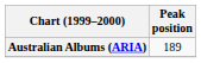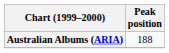Australian Albums (ARIA) | Peak position: 189 -> 188
